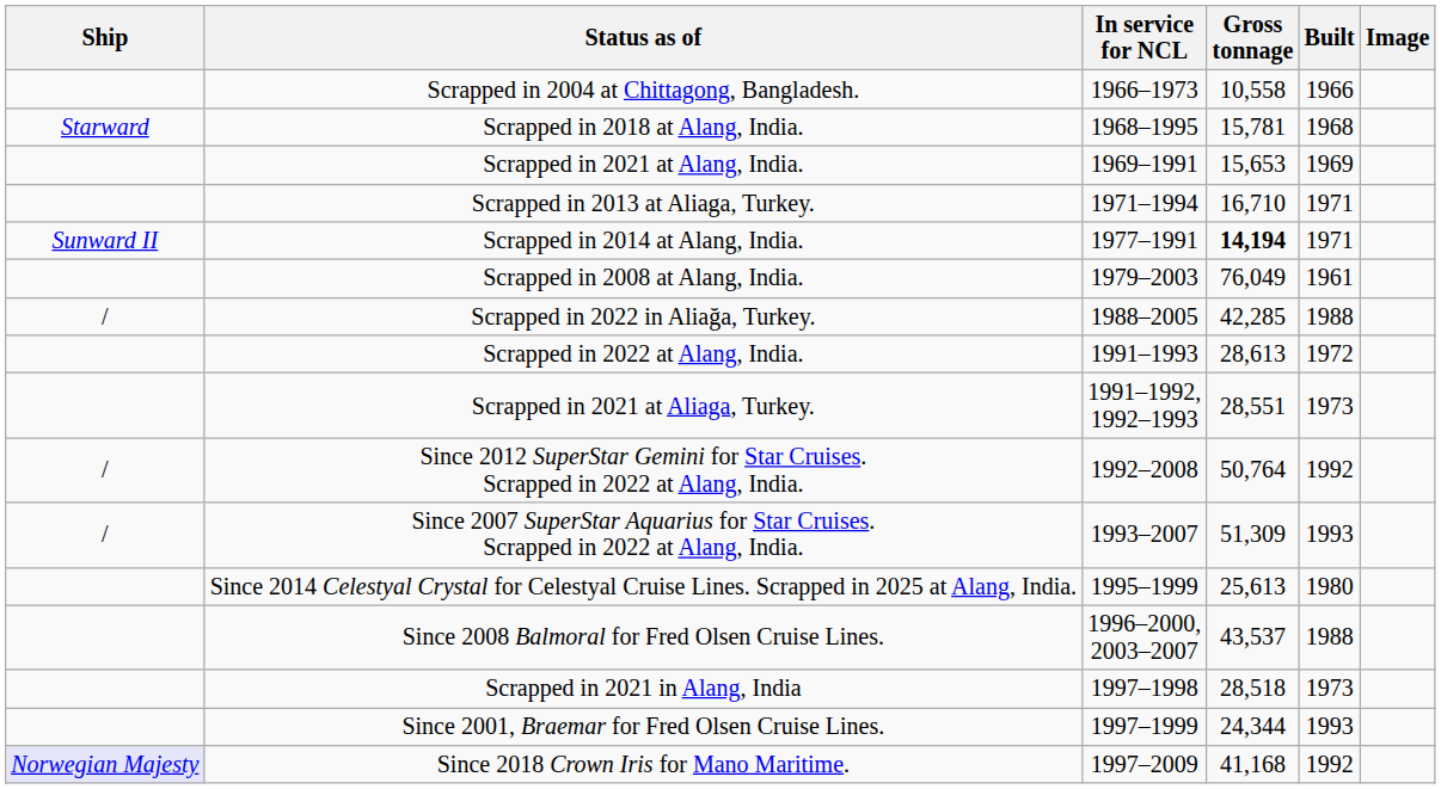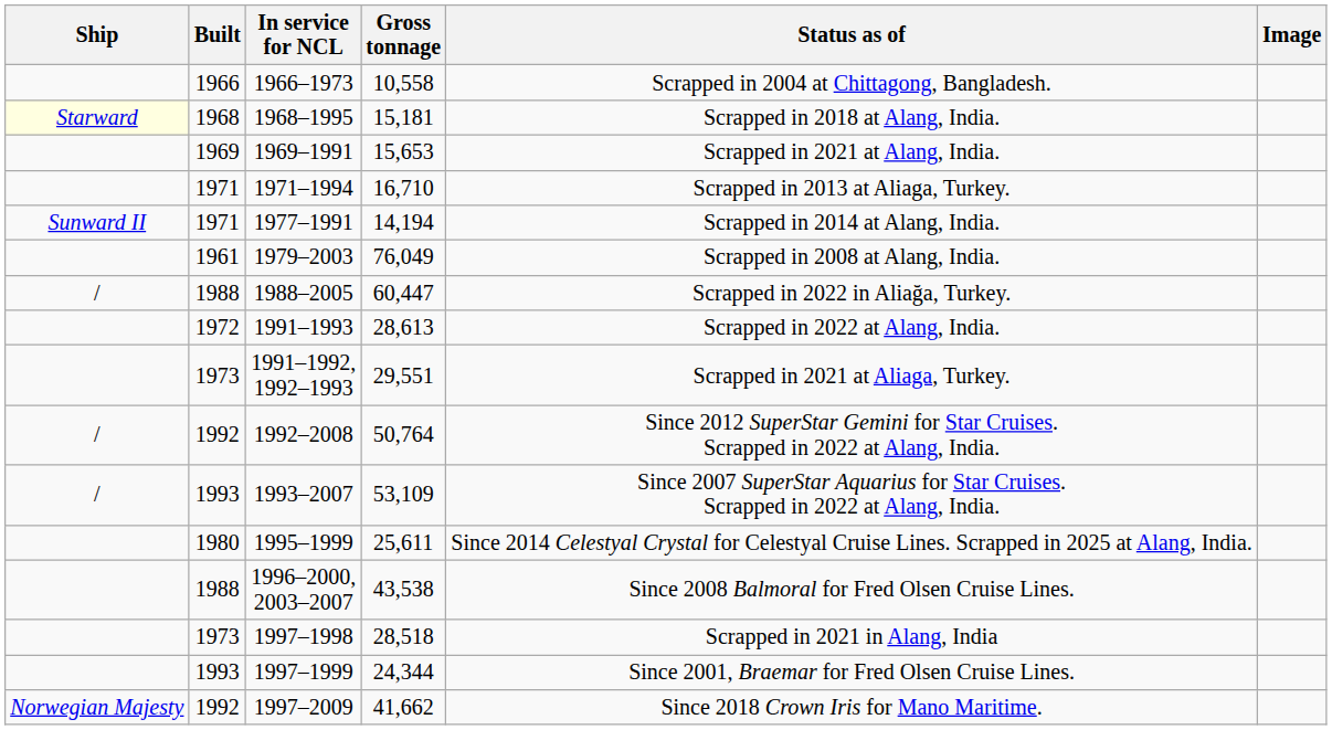columns swapped: Built <-> Status as of
1968–1995 | Ship: no background -> lightyellow background
1968–1995 | Gross tonnage: 15,781 -> 15,181
1977–1991 | Gross tonnage: bold -> normal
1988–2005 | Gross tonnage: 42,285 -> 60,447
1991–1992, 1992–1993 | Gross tonnage: 28,551 -> 29,551
1993–2007 | Gross tonnage: 51,309 -> 53,109
1995–1999 | Gross tonnage: 25,613 -> 25,611
1996–2000, 2003–2007 | Gross tonnage: 43,537 -> 43,538
1997–2009 | Ship: lavender background -> no background
1997–2009 | Gross tonnage: 41,168 -> 41,662
